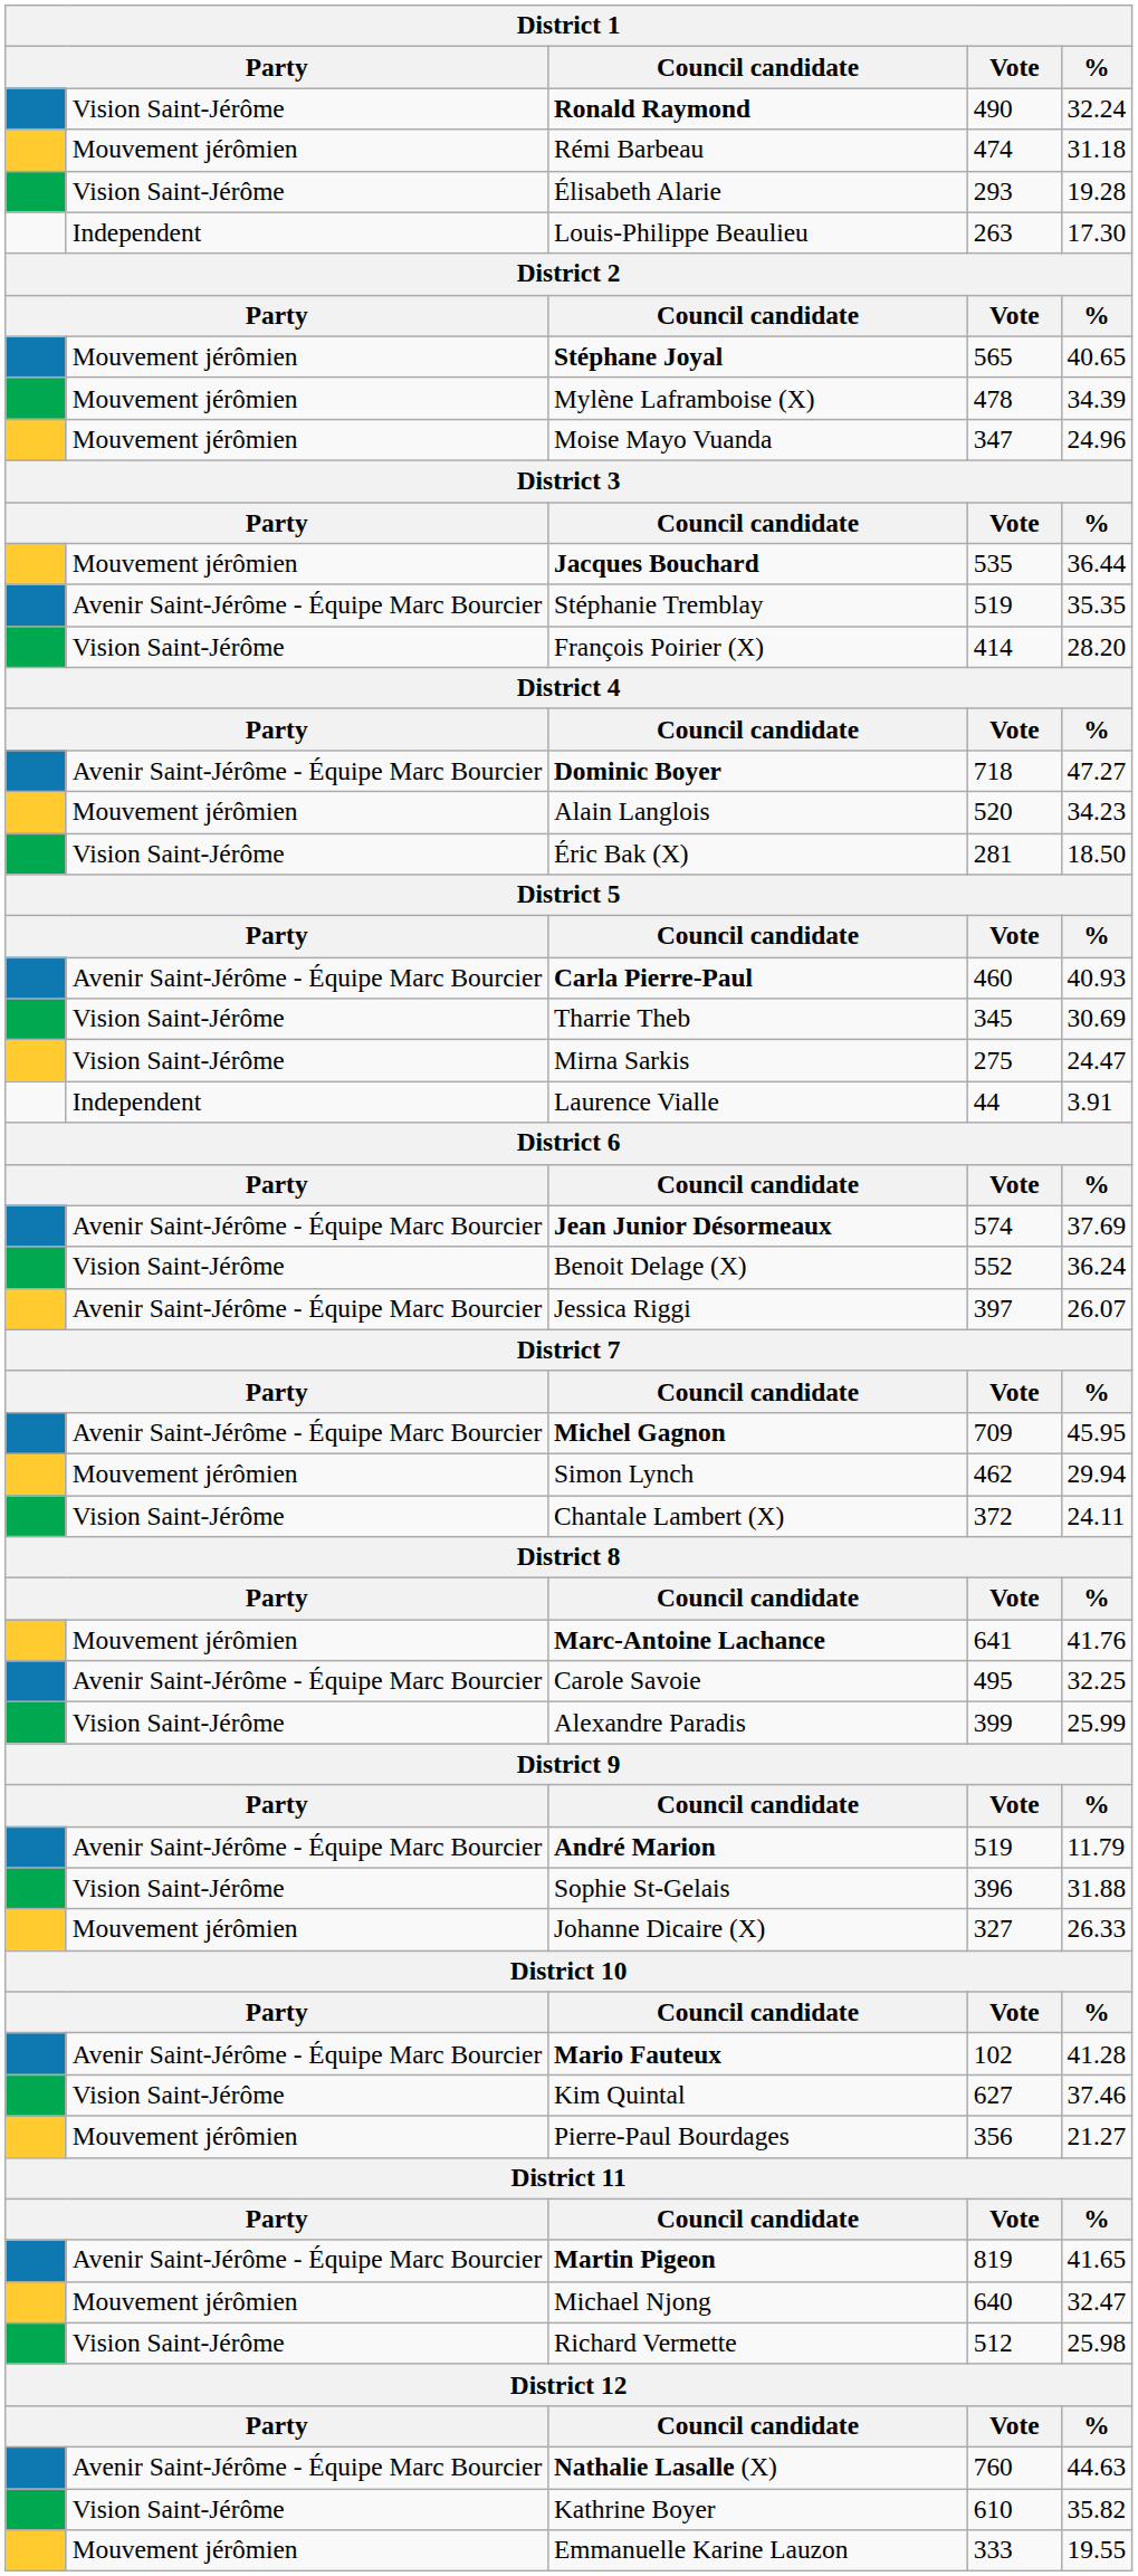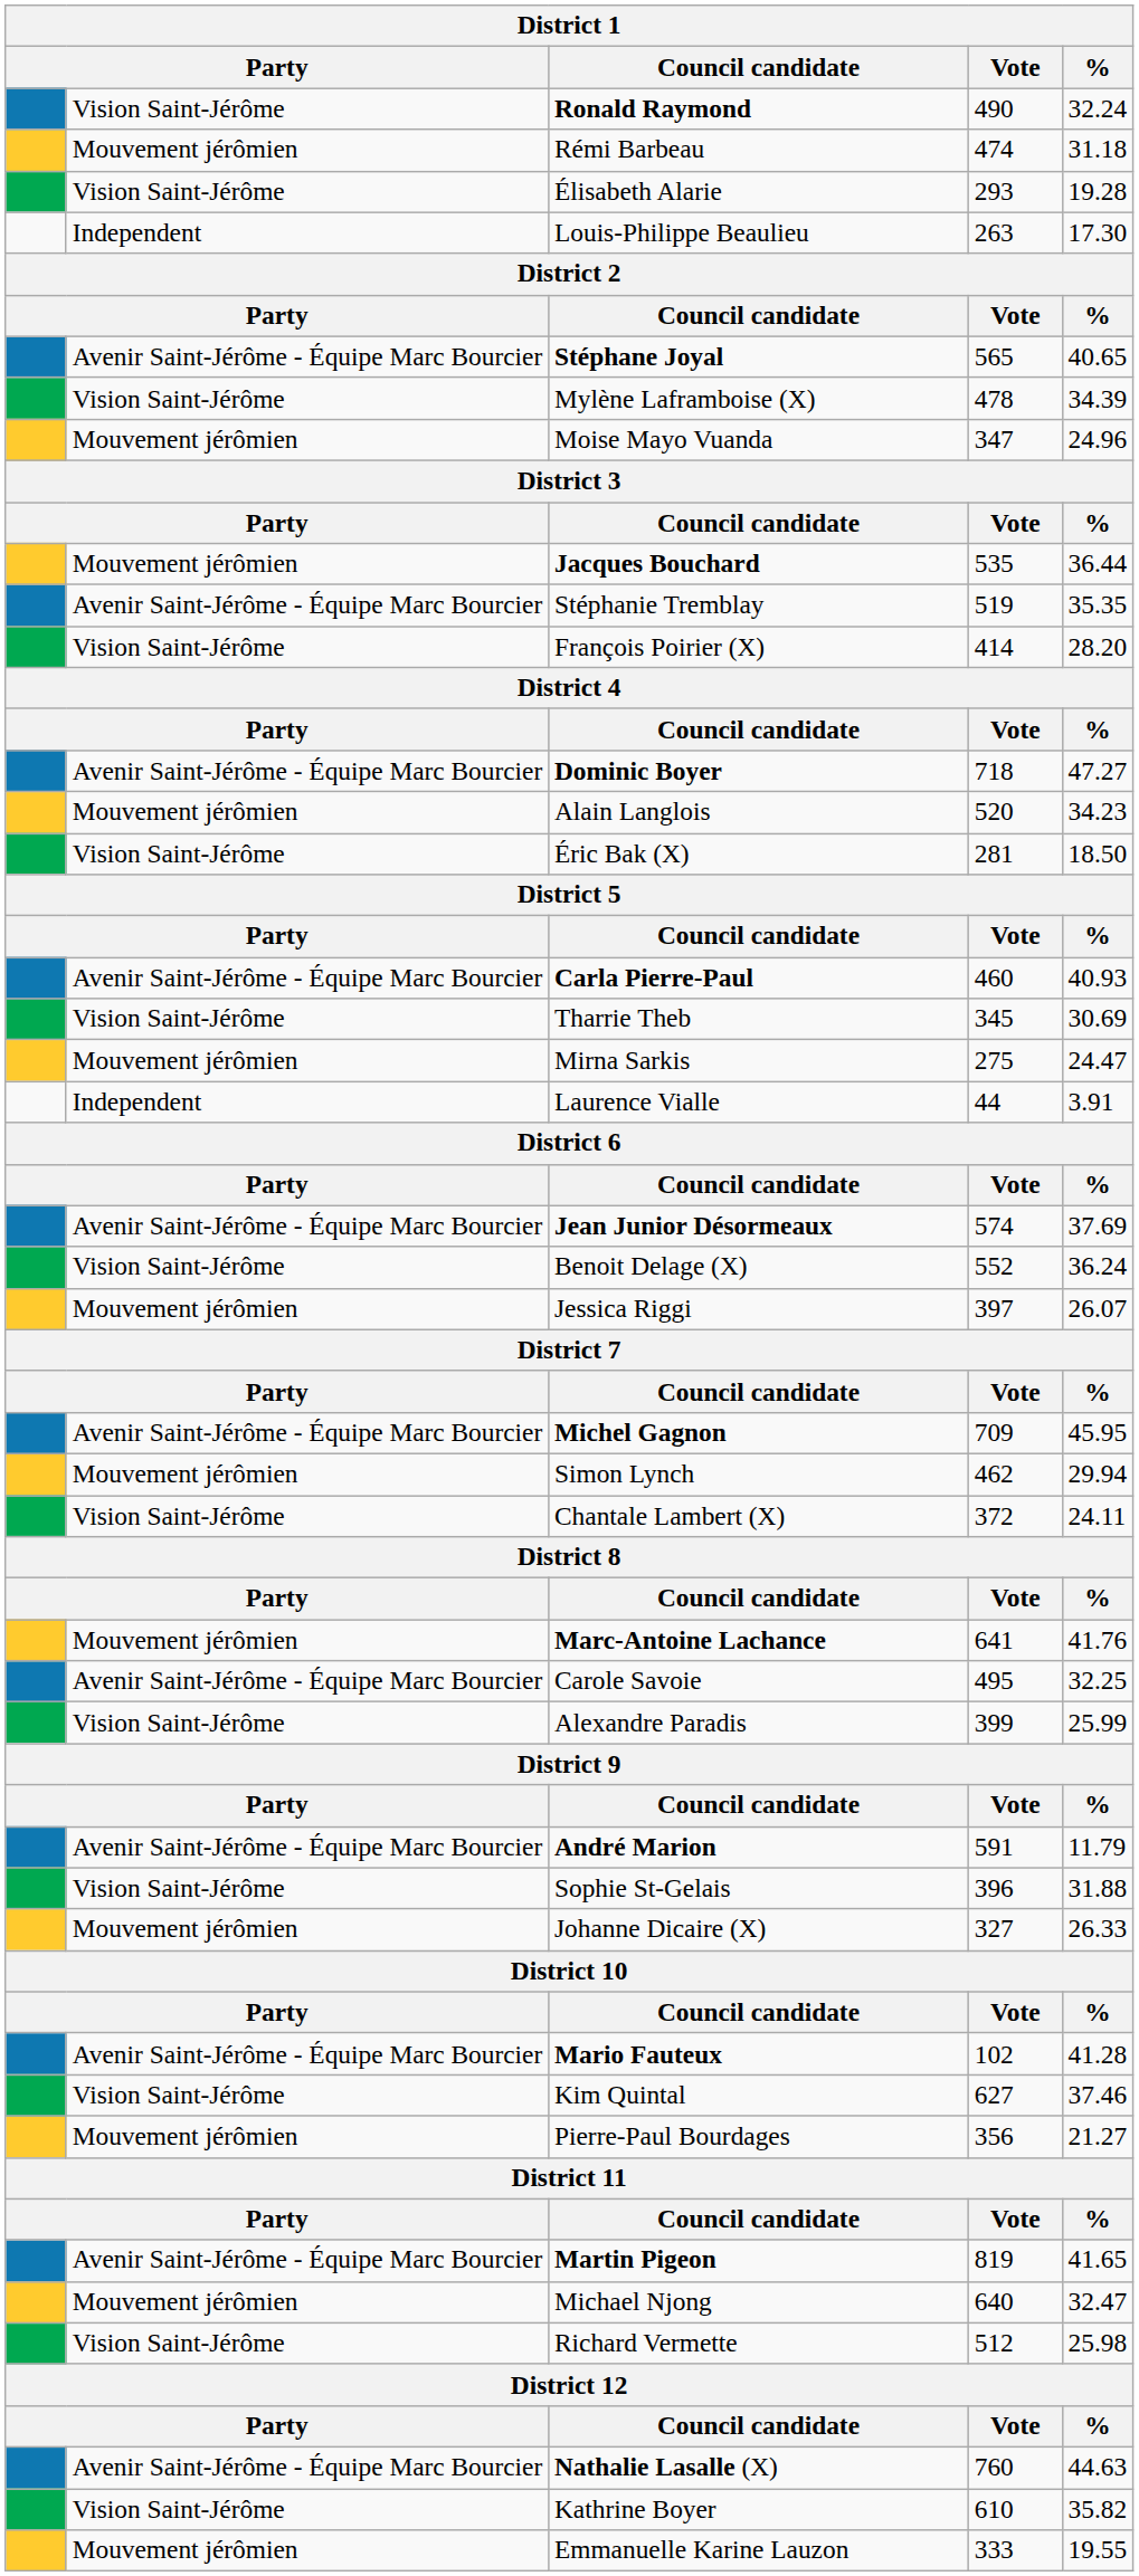Stéphane Joyal | column 2: Mouvement jérômien -> Avenir Saint-Jérôme - Équipe Marc Bourcier
Mylène Laframboise (X) | column 2: Mouvement jérômien -> Vision Saint-Jérôme
Mirna Sarkis | column 2: Vision Saint-Jérôme -> Mouvement jérômien
Jessica Riggi | column 2: Avenir Saint-Jérôme - Équipe Marc Bourcier -> Mouvement jérômien
André Marion | Vote: 519 -> 591
